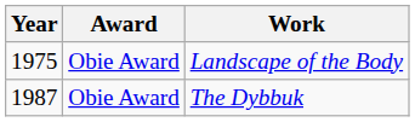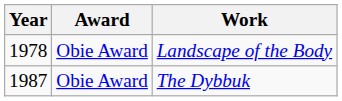Landscape of the Body | Year: 1975 -> 1978
